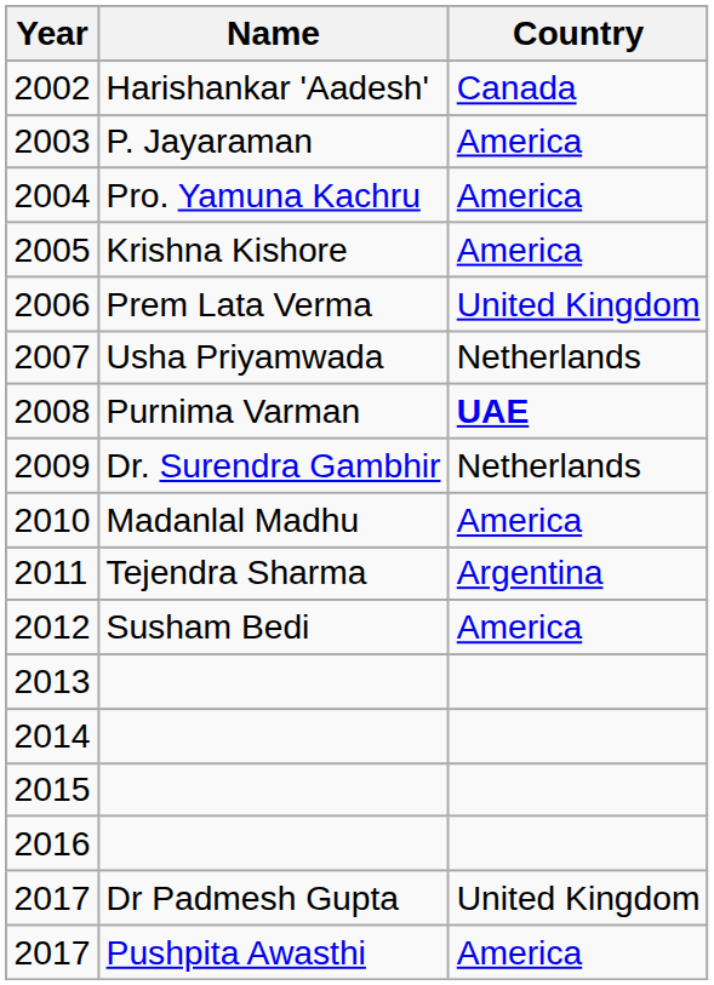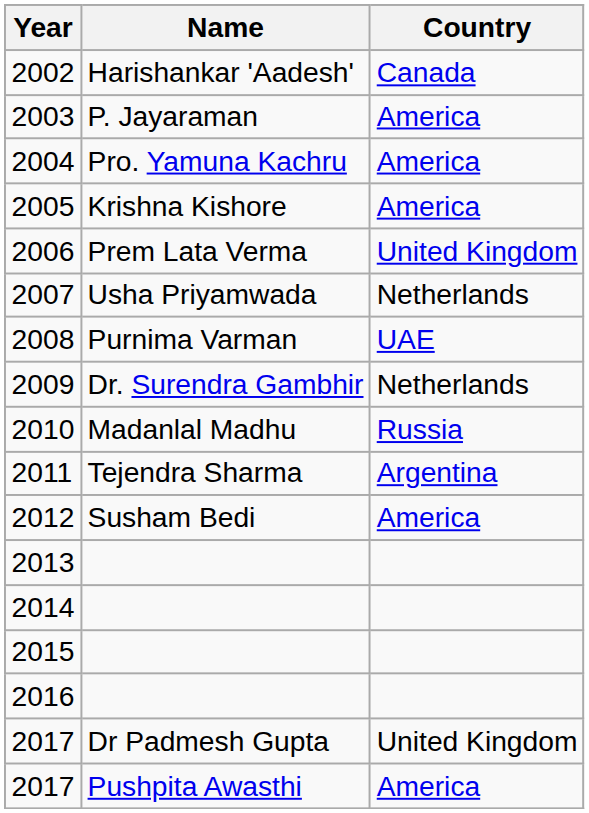2008 | Country: bold -> normal
2010 | Country: America -> Russia
